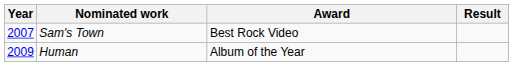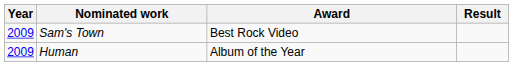Sam's Town | Year: 2007 -> 2009
